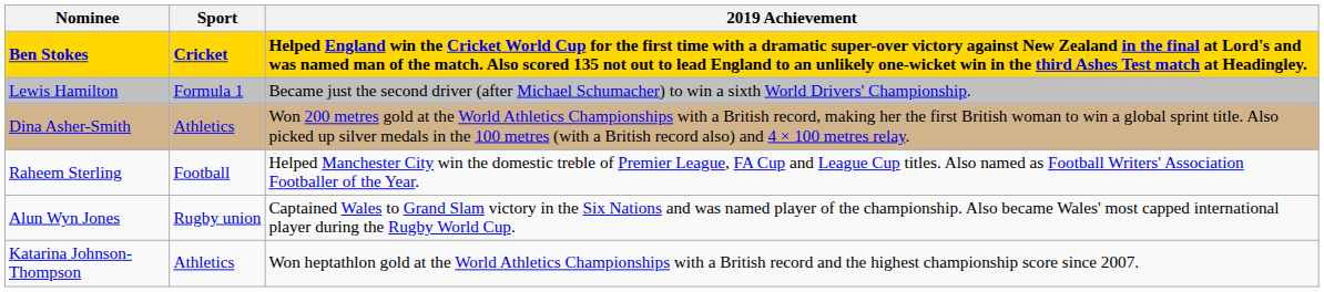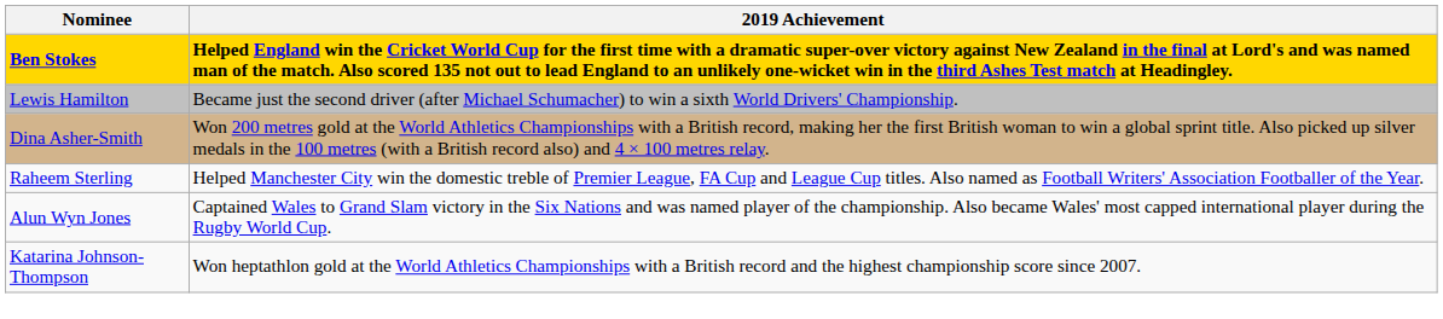- column: Sport | Cricket | Formula 1 | Athletics | Football | Rugby union | Athletics
